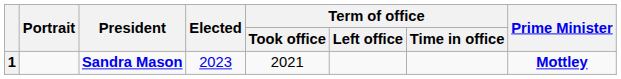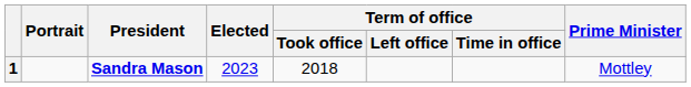1 | Term of office / Took office: 2021 -> 2018
1 | Prime Minister: bold -> normal
